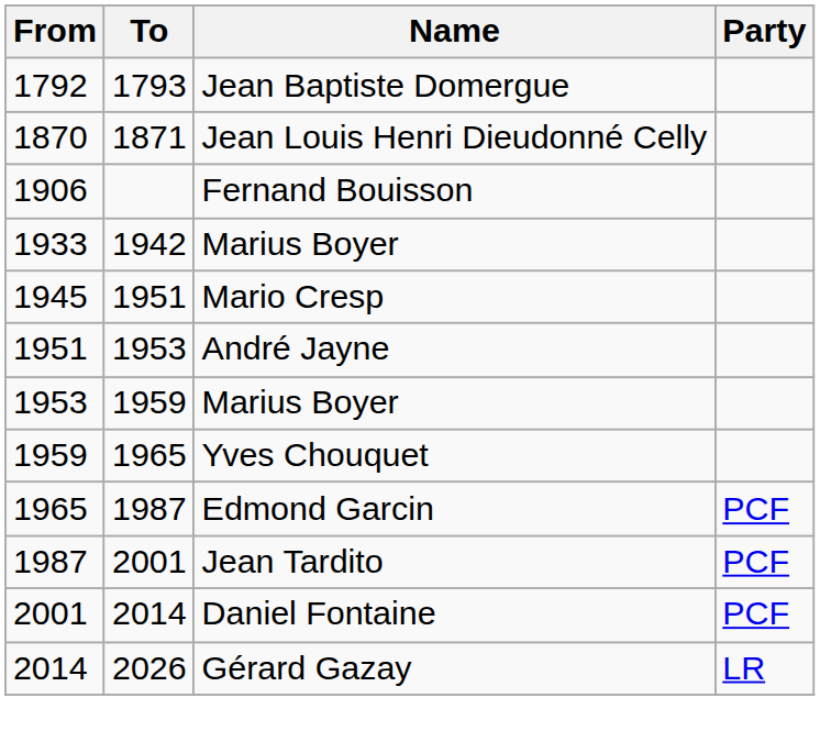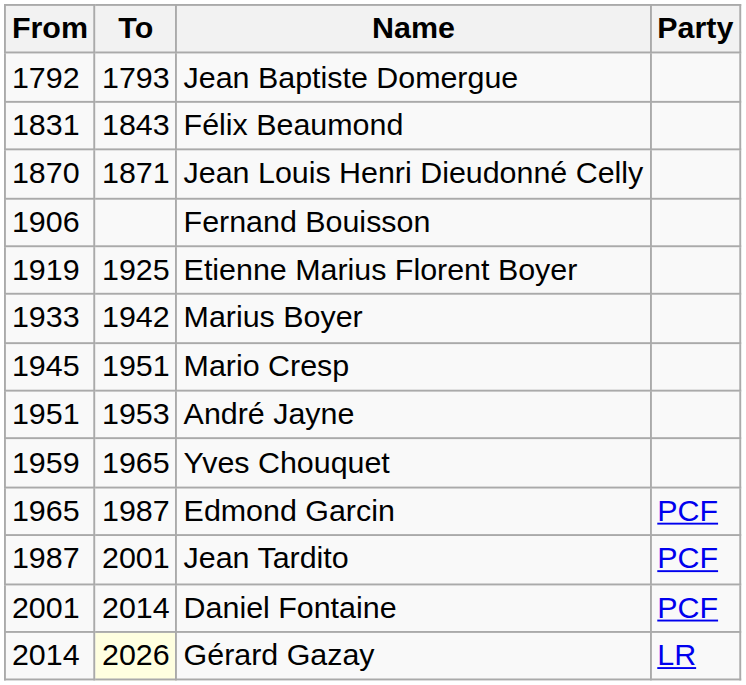+ row: 1831 | 1843 | Félix Beaumond
+ row: 1919 | 1925 | Etienne Marius Florent Boyer
- row: 1953 | 1959 | Marius Boyer
Gérard Gazay | To: no background -> lightyellow background
